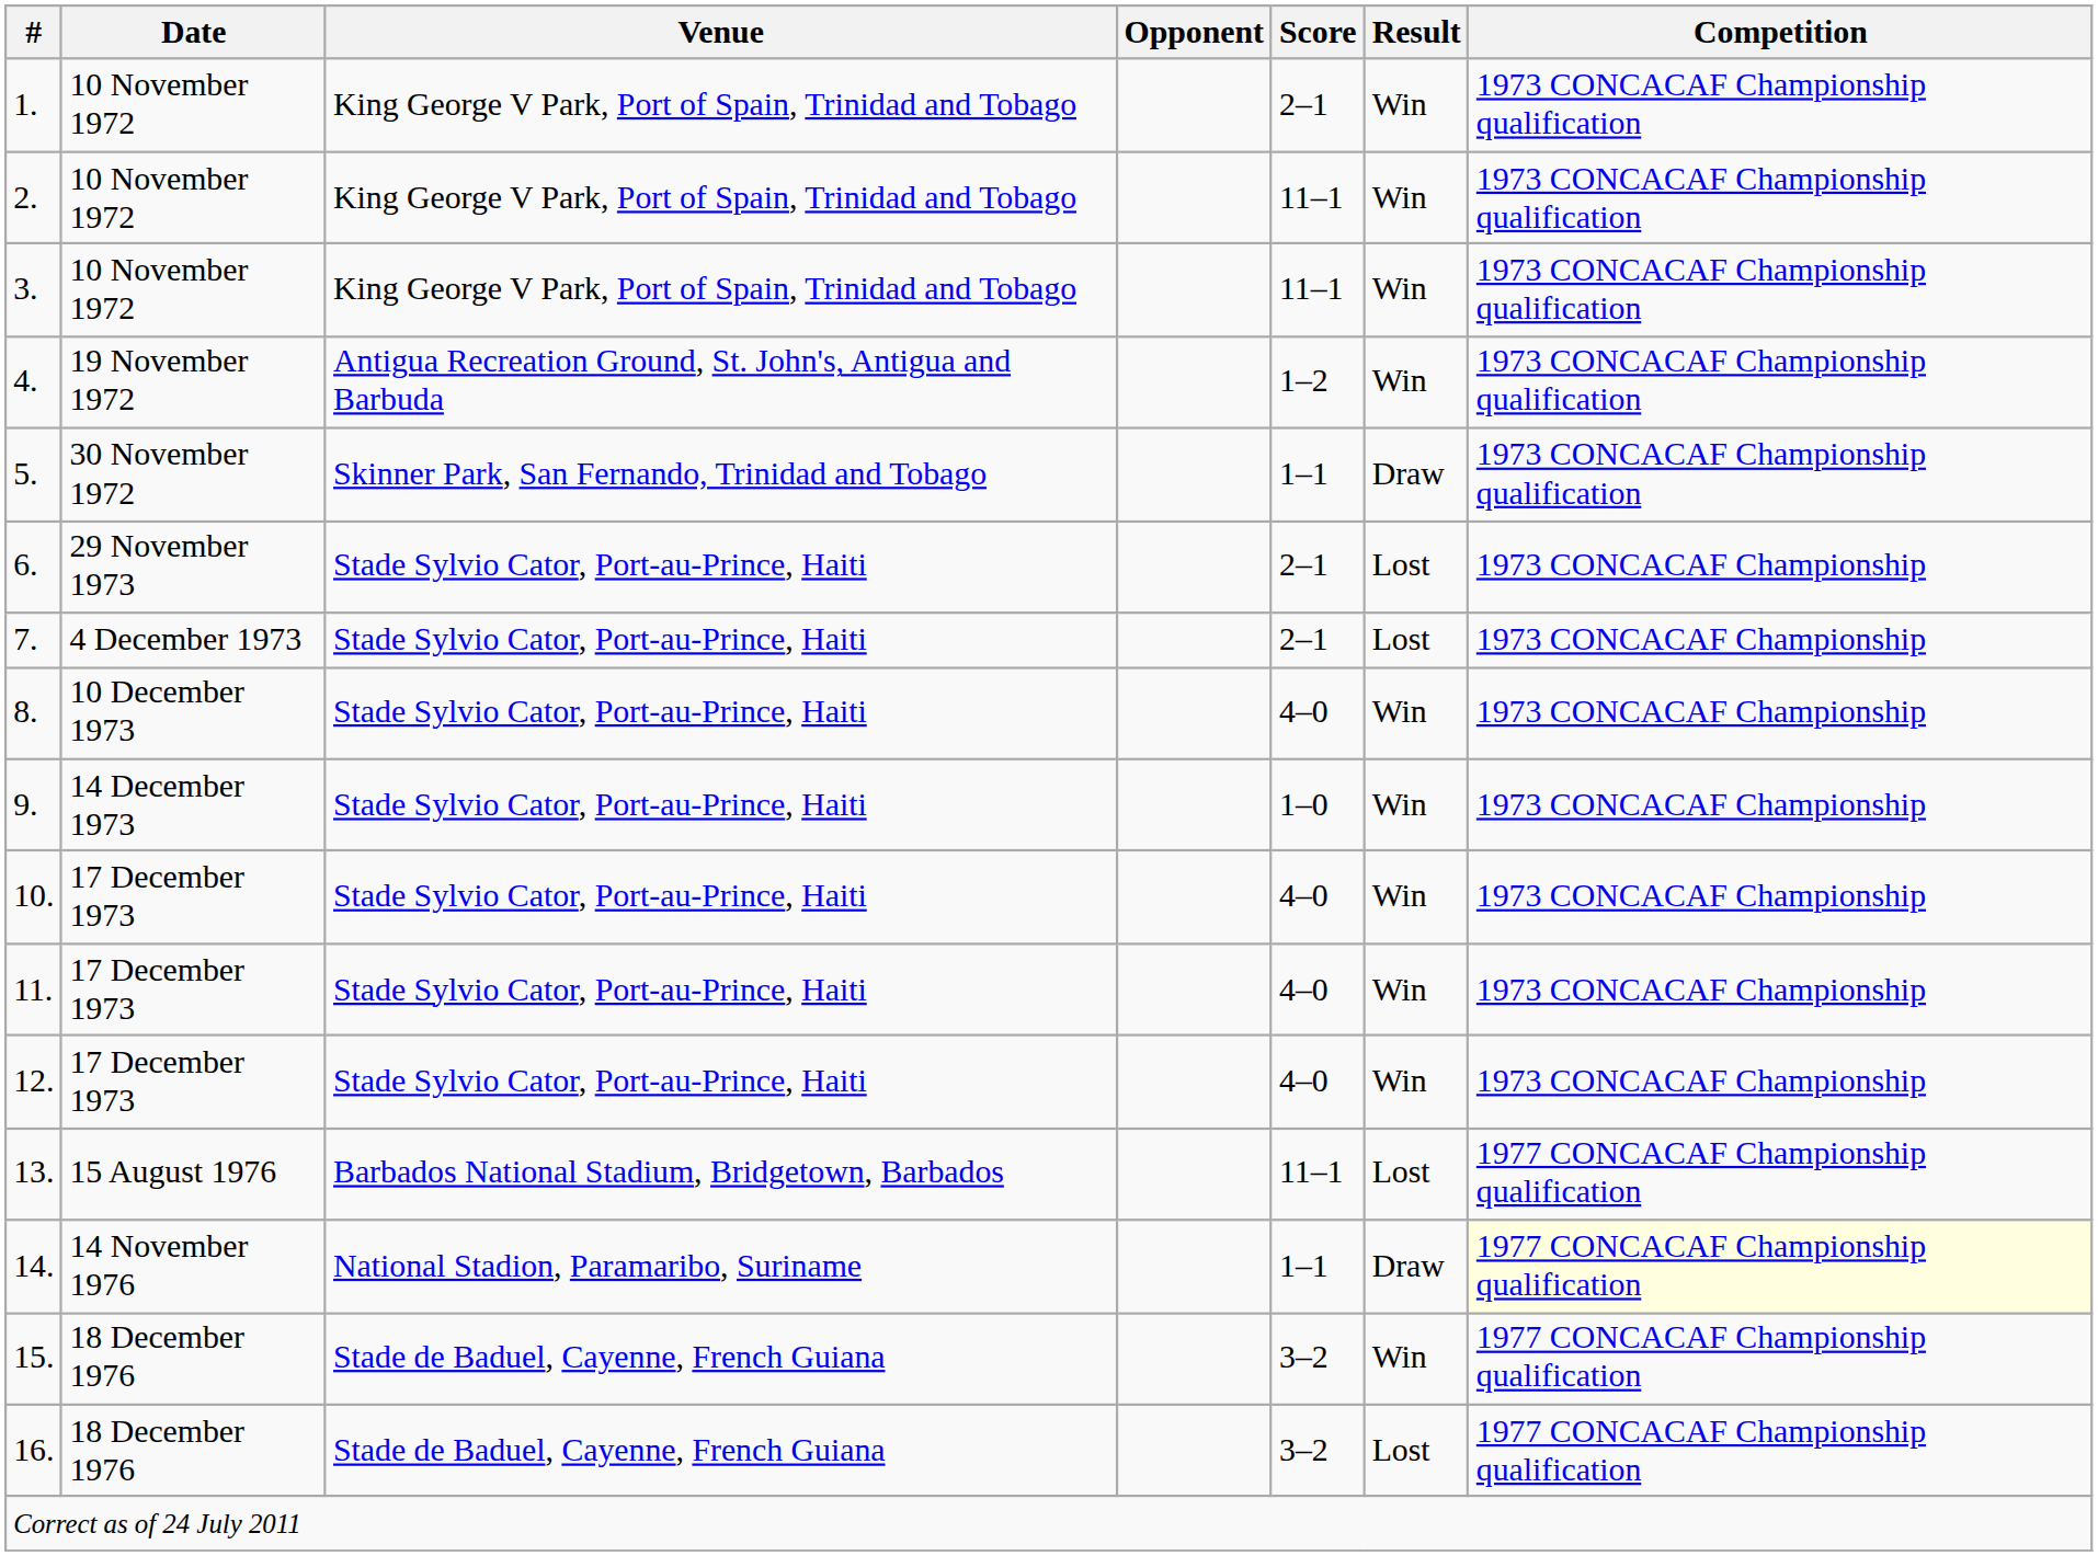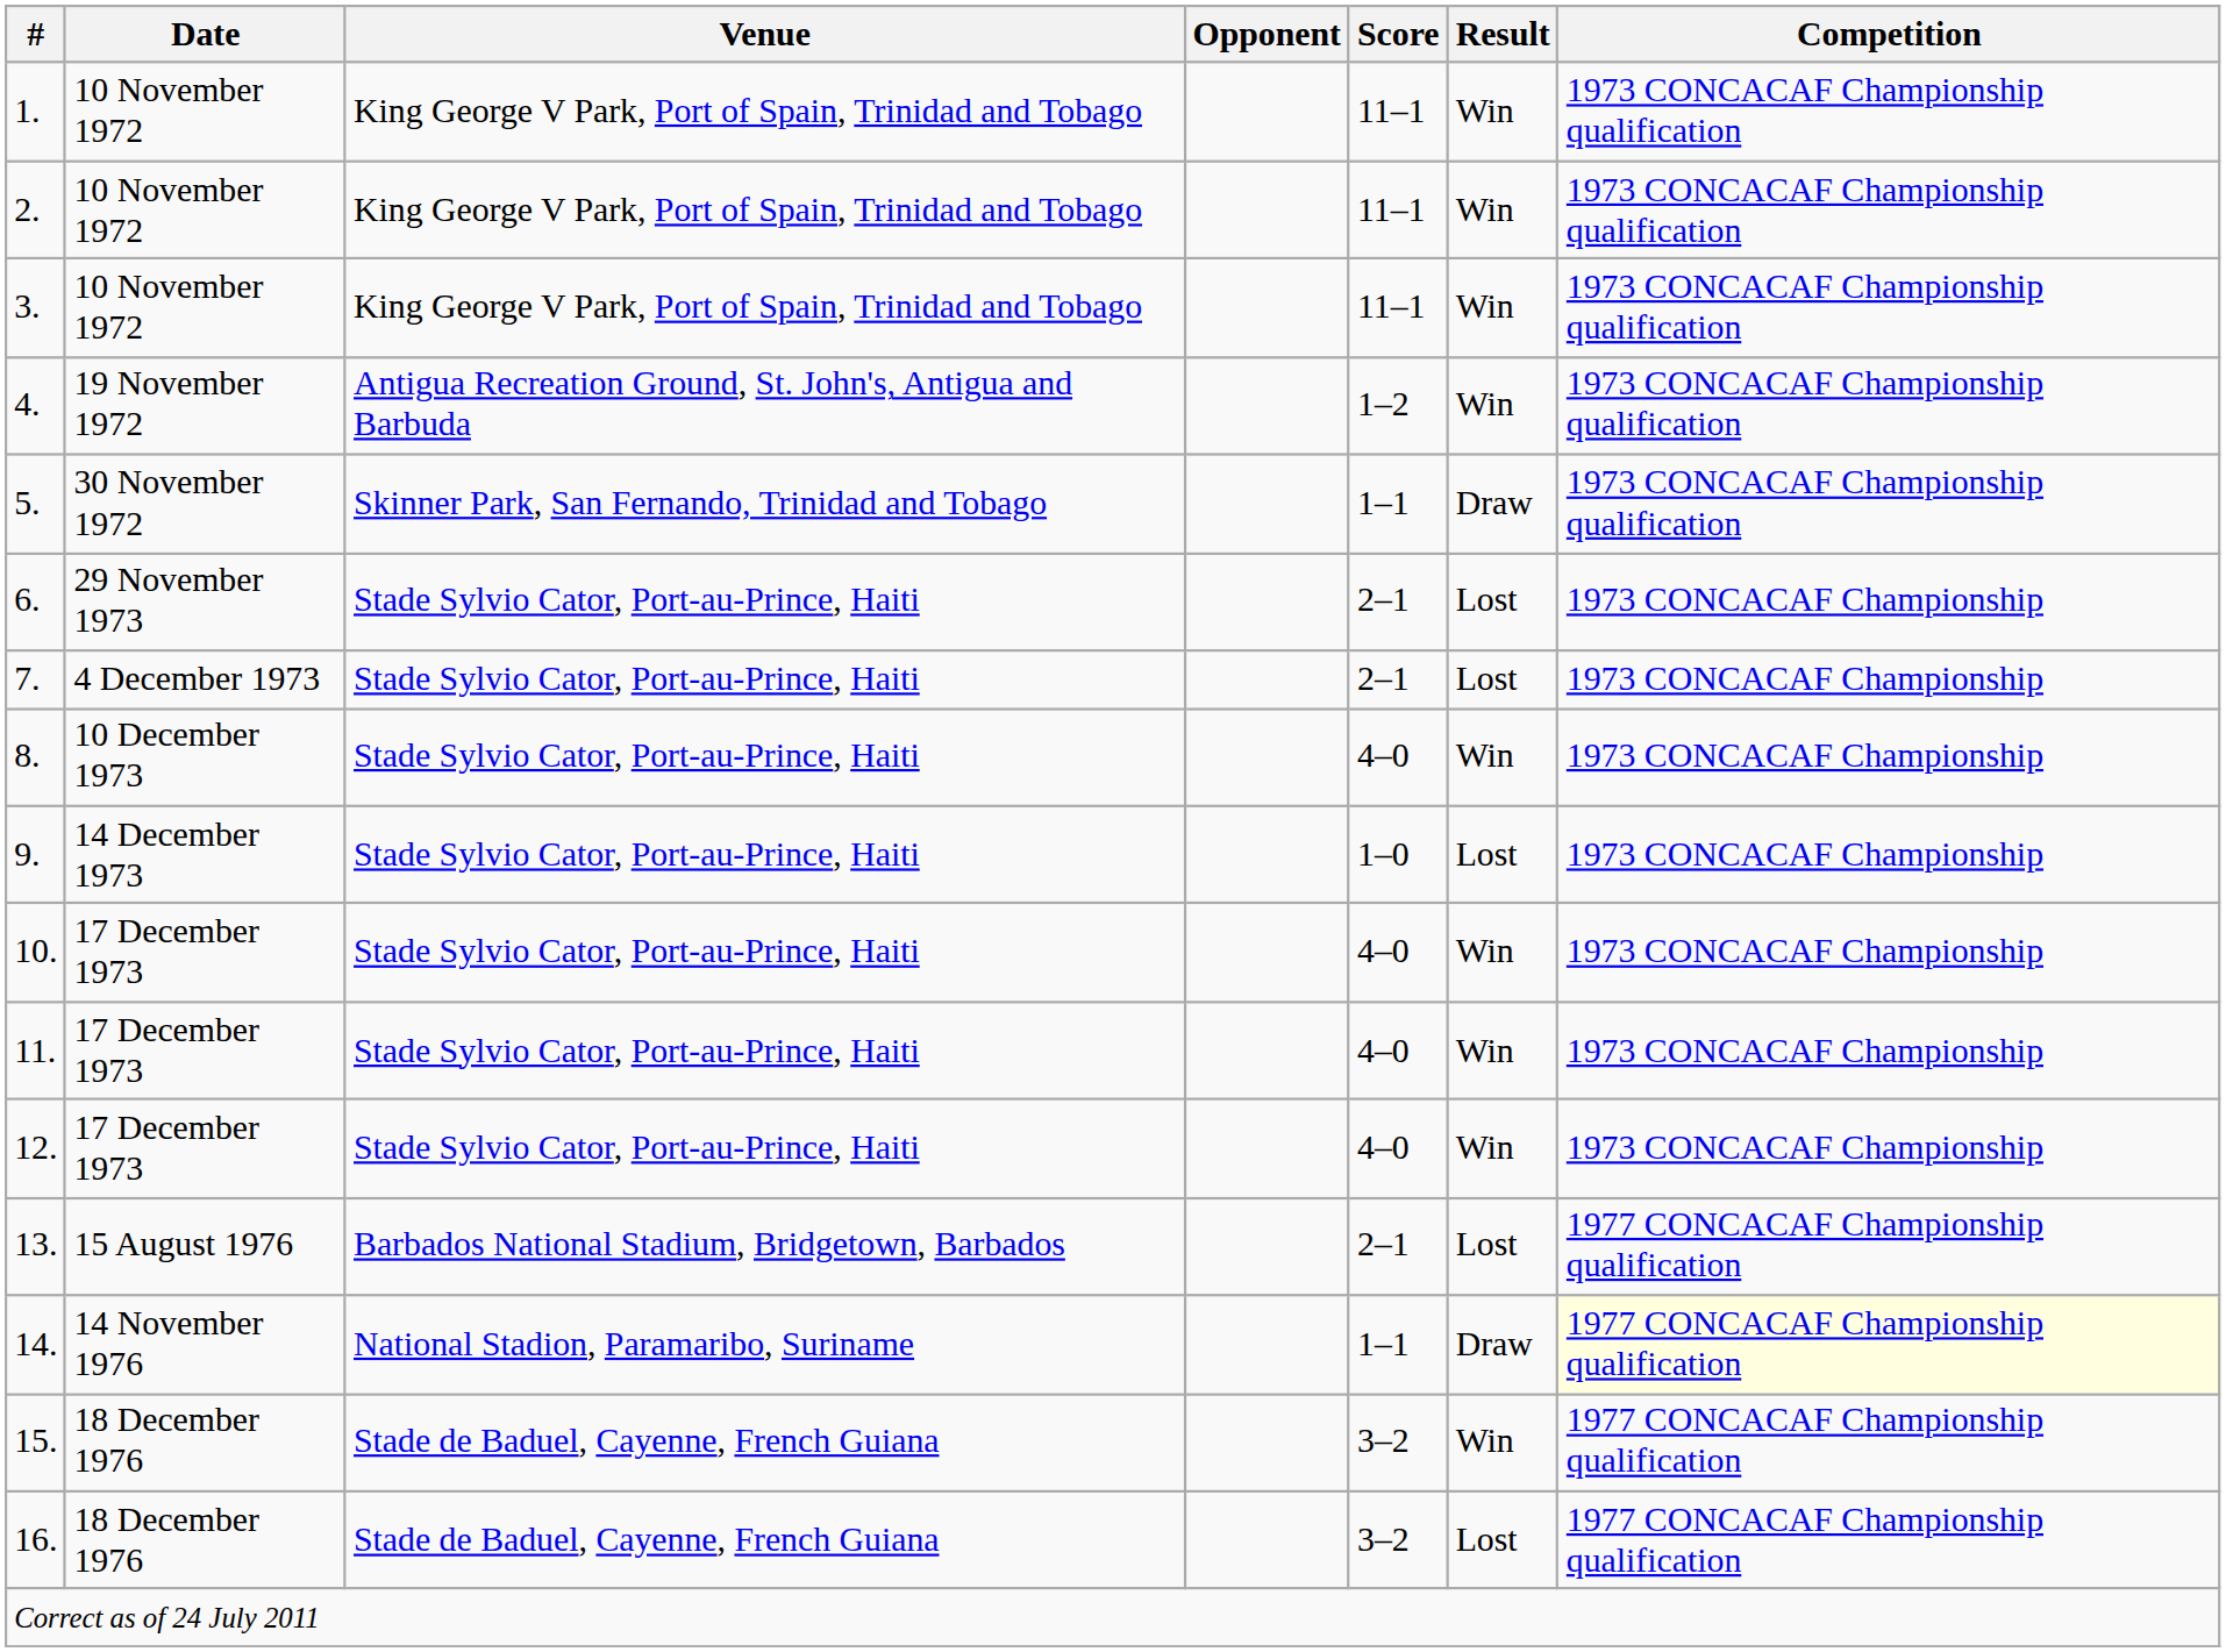1. | Score: 2–1 -> 11–1
9. | Result: Win -> Lost
13. | Score: 11–1 -> 2–1
